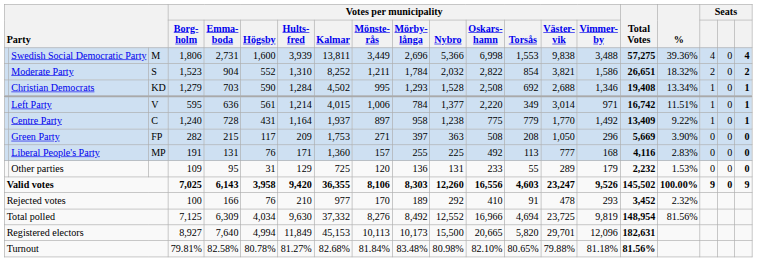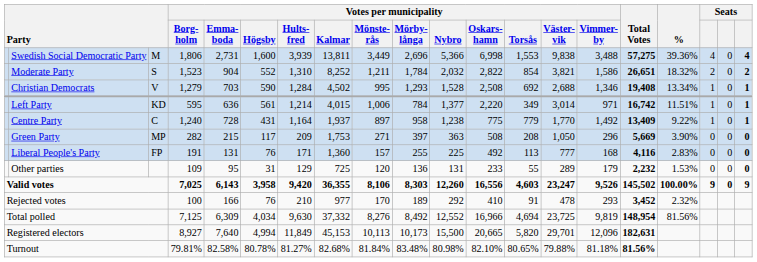Christian Democrats | column 3: KD -> V
Left Party | column 3: V -> KD
Green Party | column 3: FP -> MP
Liberal People's Party | column 3: MP -> FP
